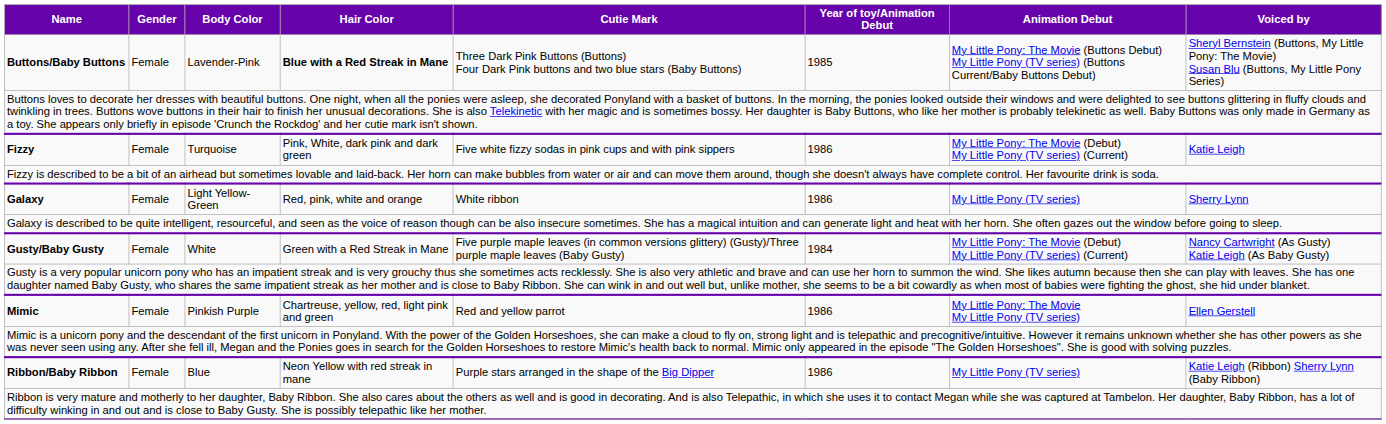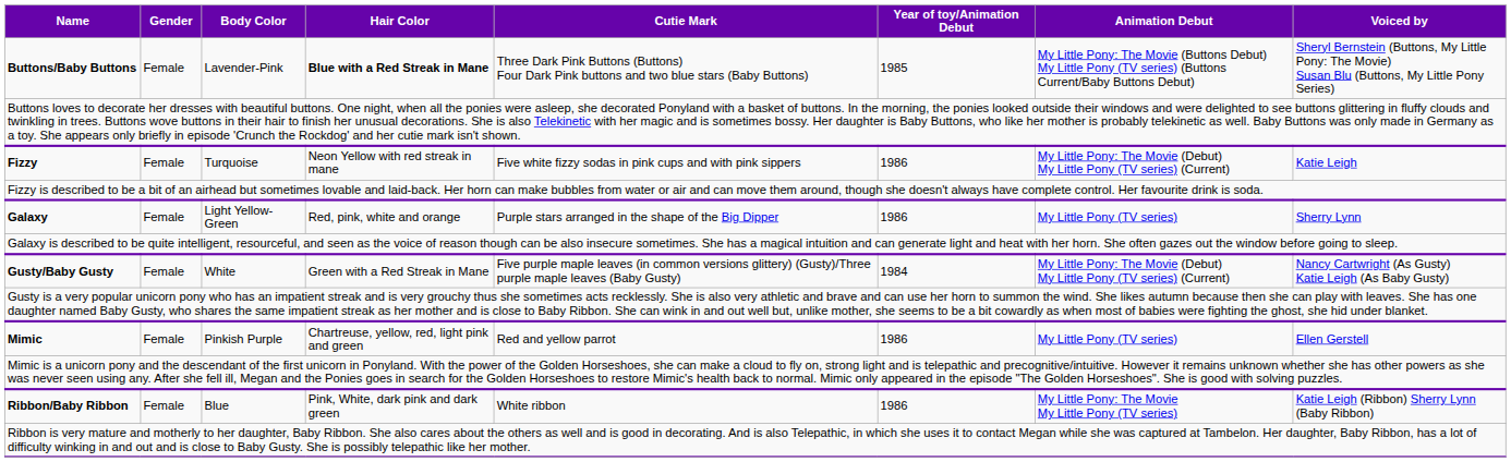Fizzy | Hair Color: Pink, White, dark pink and dark green -> Neon Yellow with red streak in mane
Galaxy | Cutie Mark: White ribbon -> Purple stars arranged in the shape of the Big Dipper
Mimic | Animation Debut: My Little Pony: The Movie My Little Pony (TV series) -> My Little Pony (TV series)
Ribbon/Baby Ribbon | Hair Color: Neon Yellow with red streak in mane -> Pink, White, dark pink and dark green
Ribbon/Baby Ribbon | Cutie Mark: Purple stars arranged in the shape of the Big Dipper -> White ribbon
Ribbon/Baby Ribbon | Animation Debut: My Little Pony (TV series) -> My Little Pony: The Movie My Little Pony (TV series)
